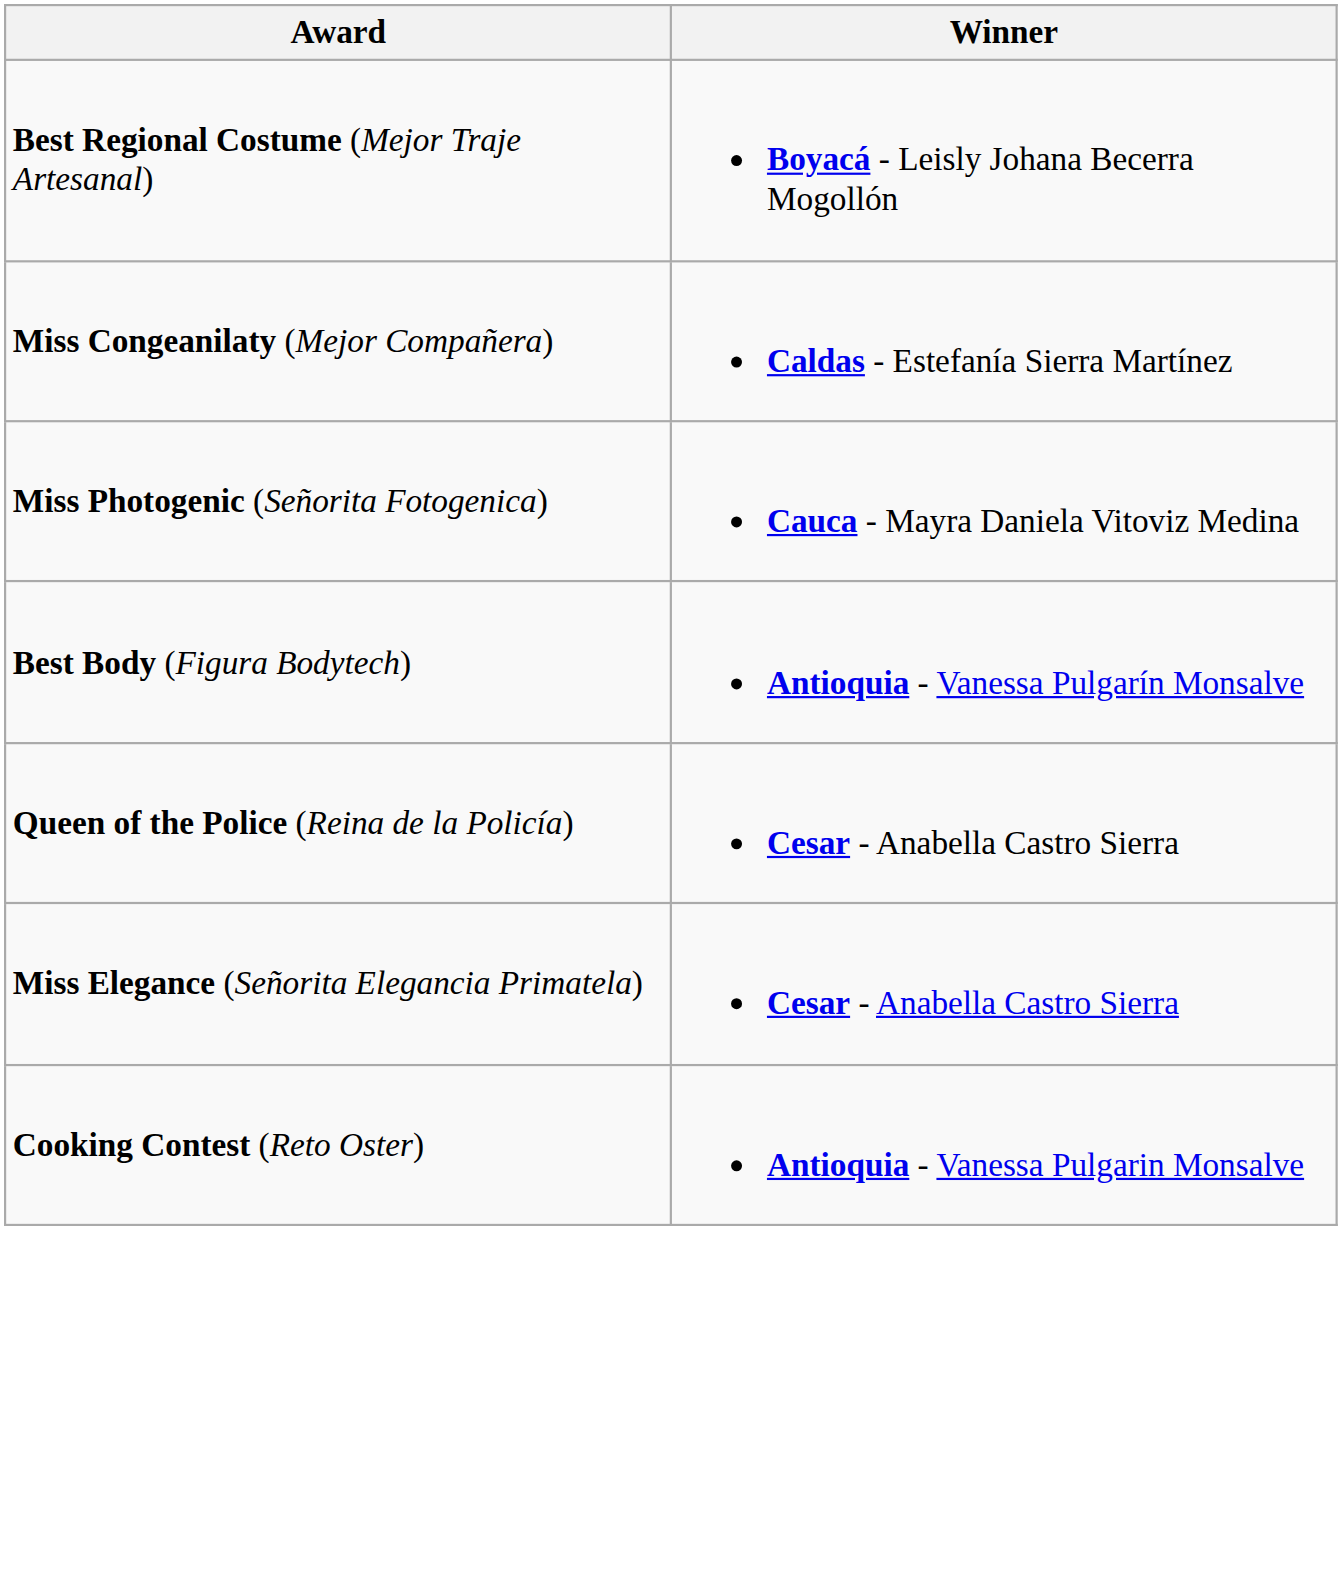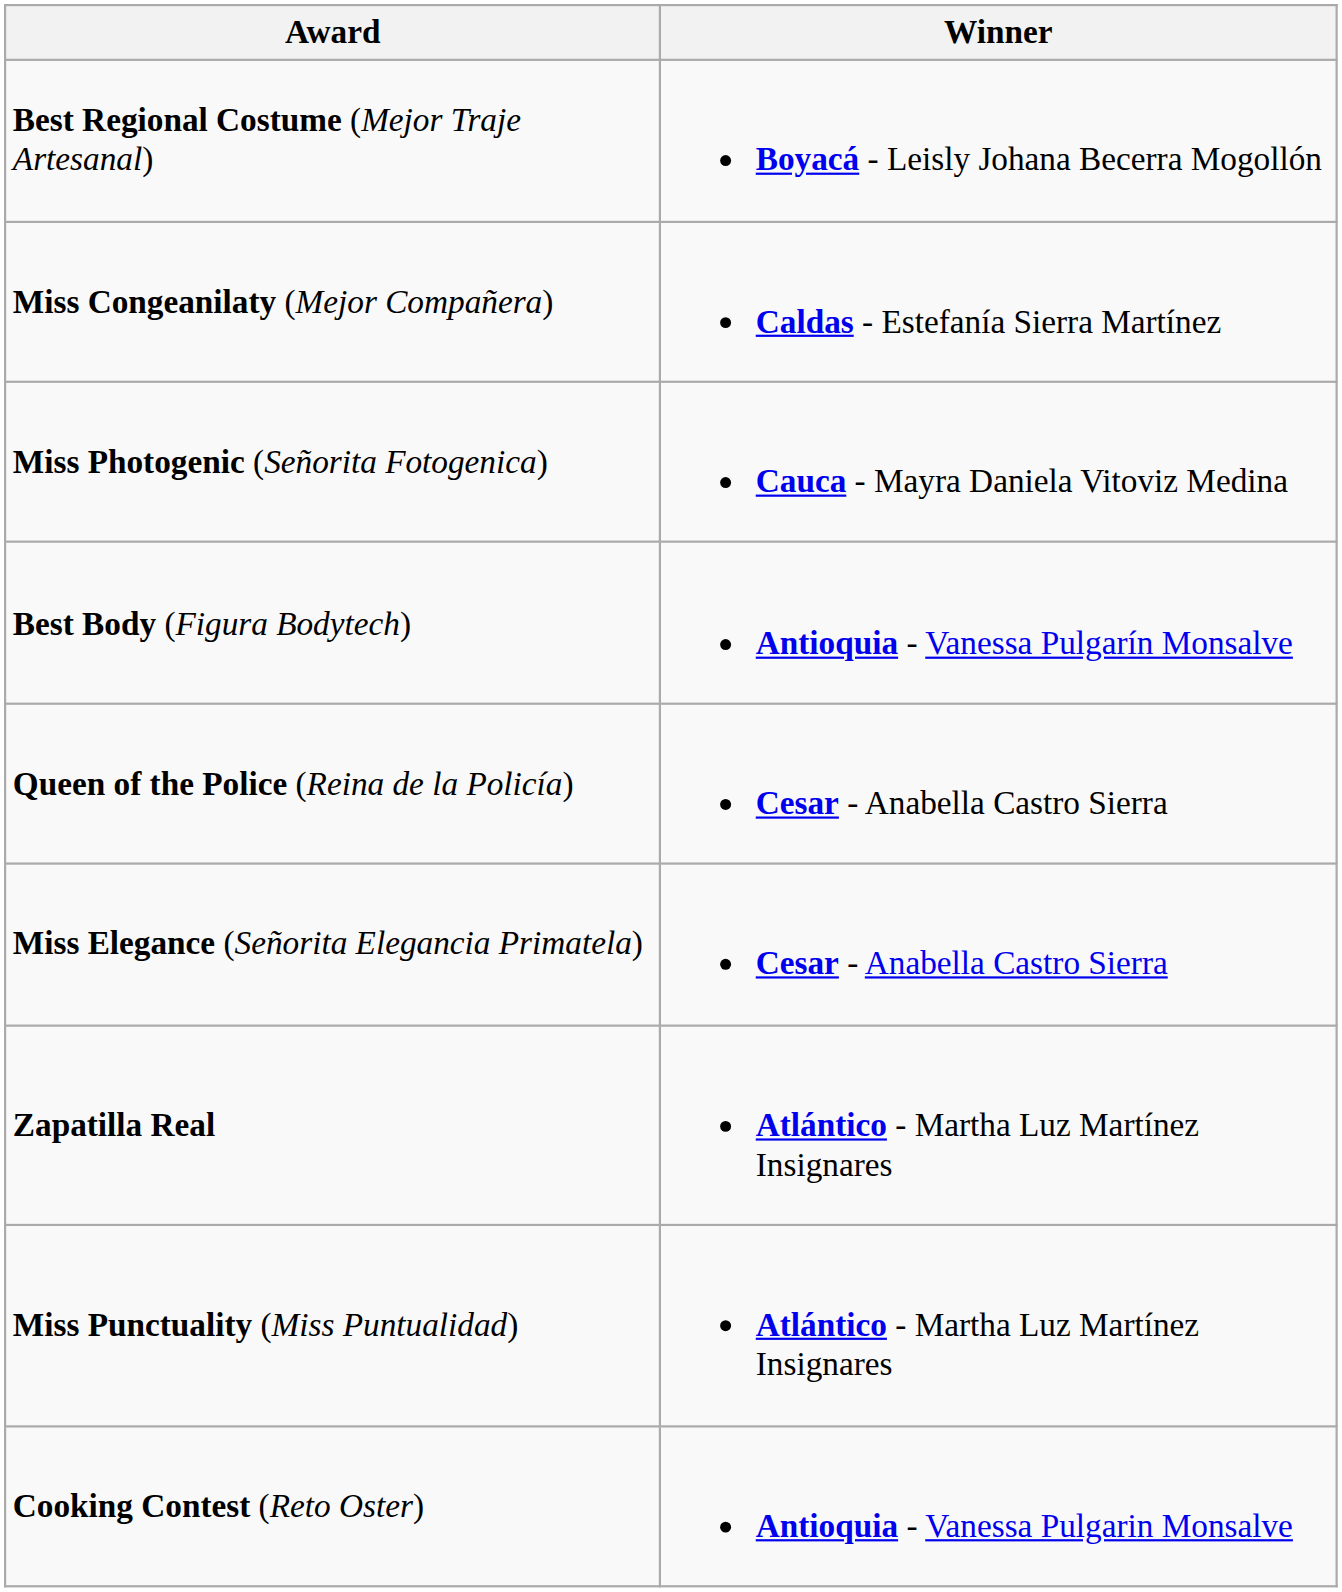+ row: Zapatilla Real | Atlántico - Martha Luz Martínez Insignares
+ row: Miss Punctuality (Miss Puntualidad) | Atlántico - Martha Luz Martínez Insignares
